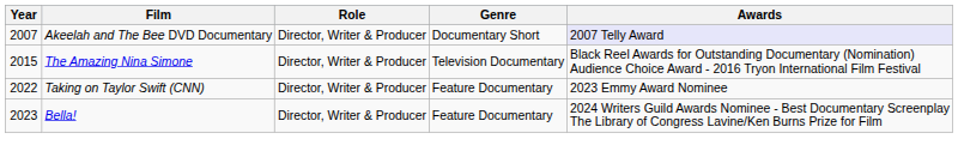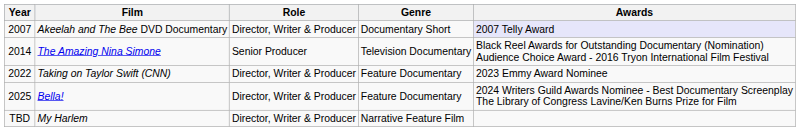The Amazing Nina Simone | Year: 2015 -> 2014
The Amazing Nina Simone | Role: Director, Writer & Producer -> Senior Producer
Bella! | Year: 2023 -> 2025
+ row: TBD | My Harlem | Director, Writer & Producer | Narrative Feature Film
